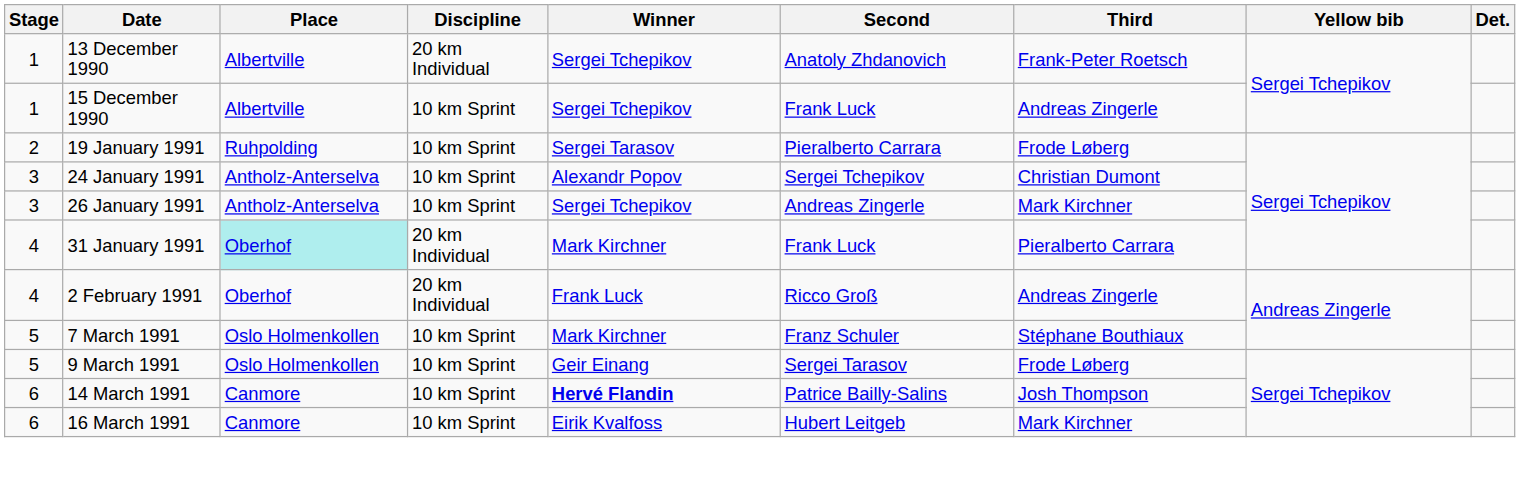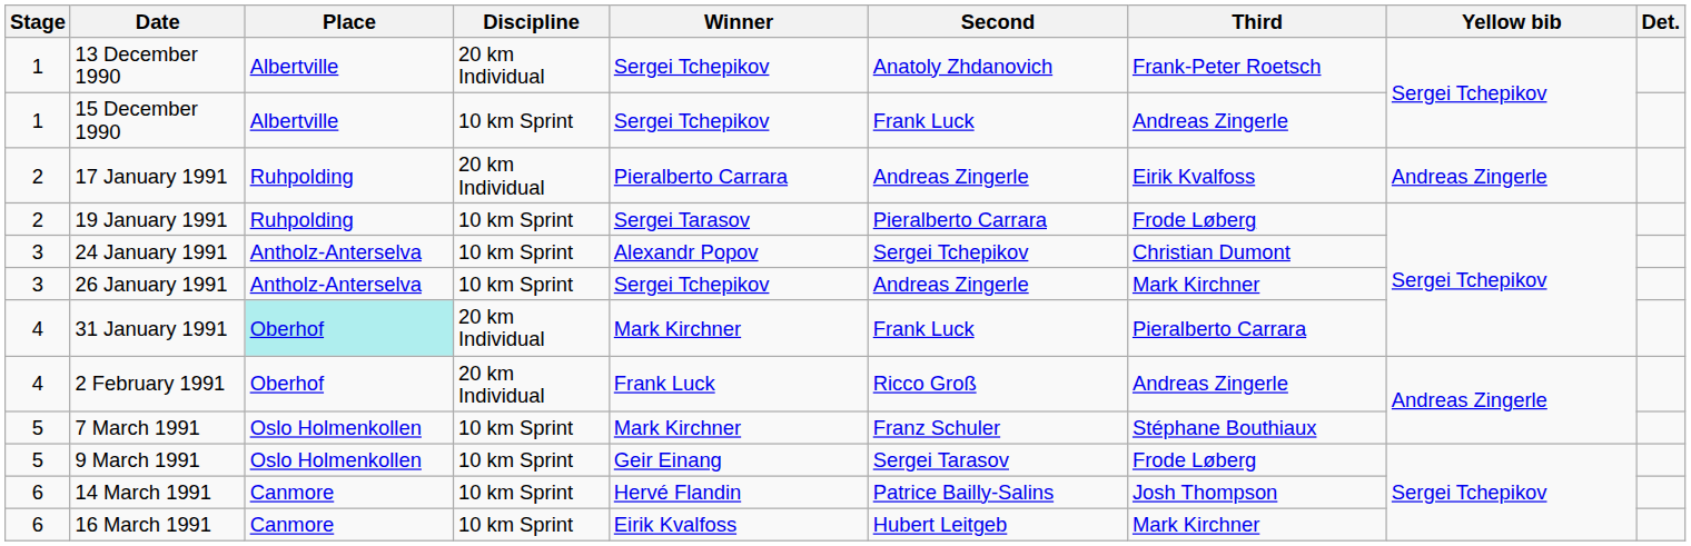+ row: 2 | 17 January 1991 | Ruhpolding | 20 km Individual | Pieralberto Carrara | Andreas Zingerle | Eirik Kvalfoss | Andreas Zingerle
14 March 1991 | Winner: bold -> normal
